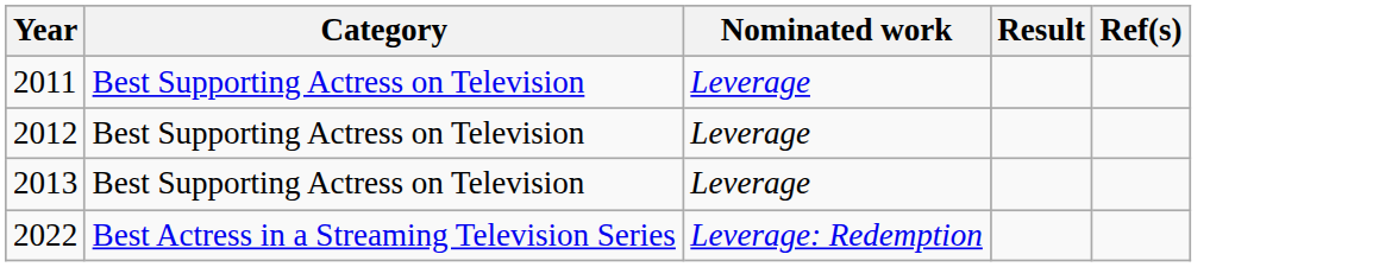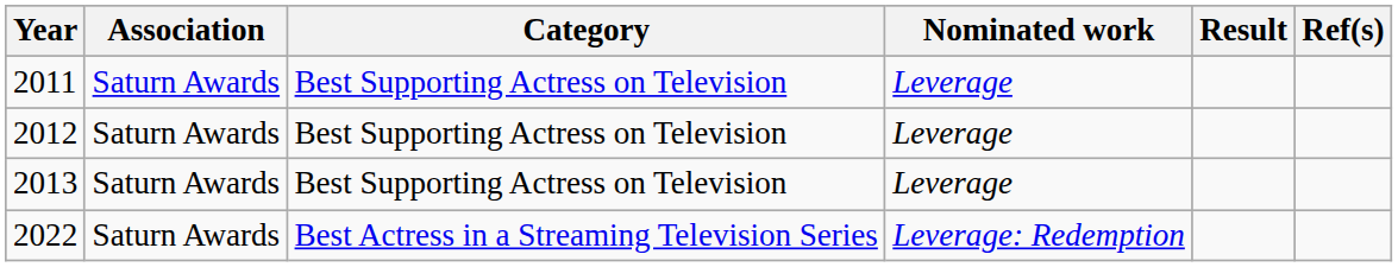+ column: Association | Saturn Awards | Saturn Awards | Saturn Awards | Saturn Awards
